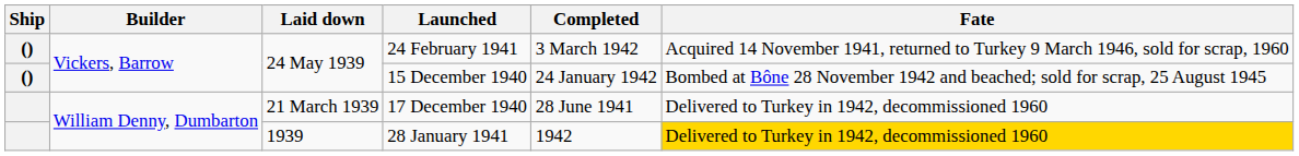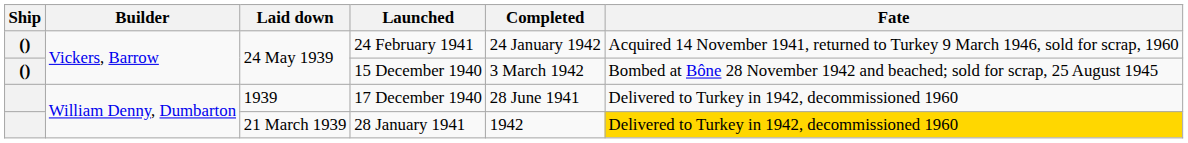24 February 1941 | Completed: 3 March 1942 -> 24 January 1942
15 December 1940 | Completed: 24 January 1942 -> 3 March 1942
17 December 1940 | Laid down: 21 March 1939 -> 1939
28 January 1941 | Laid down: 1939 -> 21 March 1939
